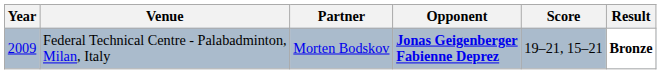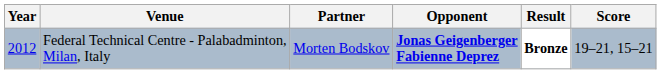columns swapped: Score <-> Result
Federal Technical Centre - Palabadminton, Milan, Italy | Year: 2009 -> 2012
